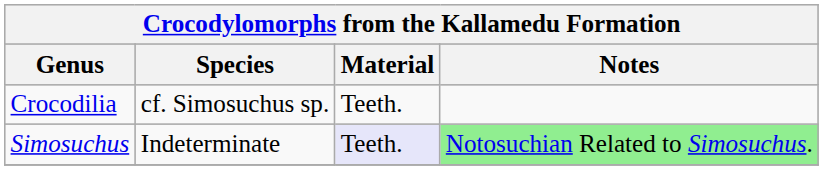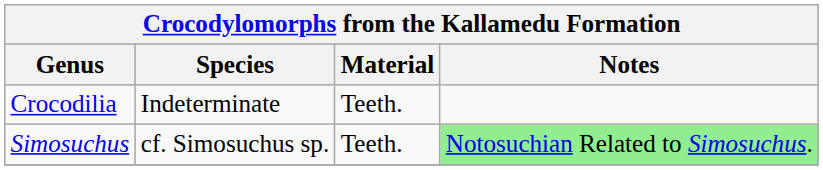Crocodilia | Species: cf. Simosuchus sp. -> Indeterminate
Simosuchus | Species: Indeterminate -> cf. Simosuchus sp.
Simosuchus | Material: lavender background -> no background
